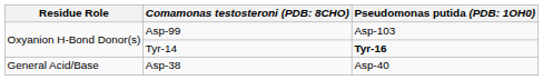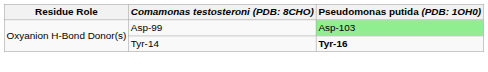Asp-99 | column 3: no background -> lightgreen background
- row: General Acid/Base | Asp-38 | Asp-40
